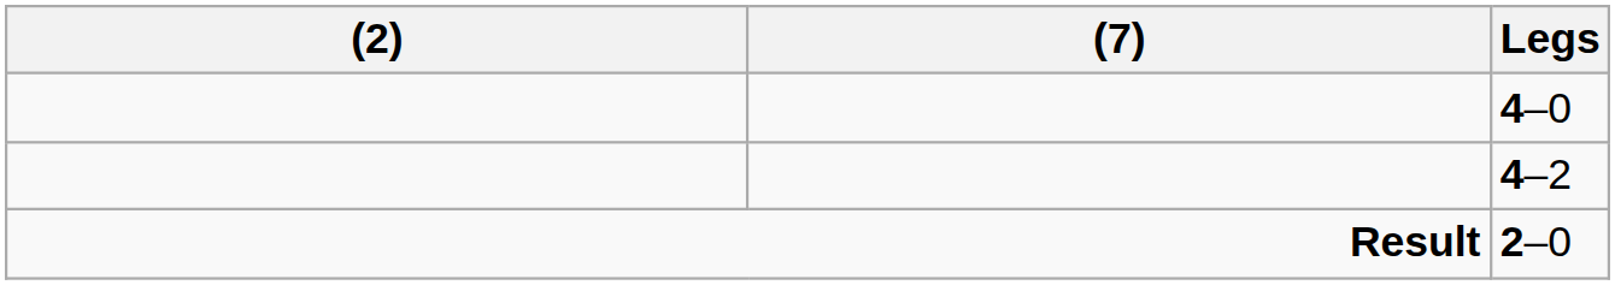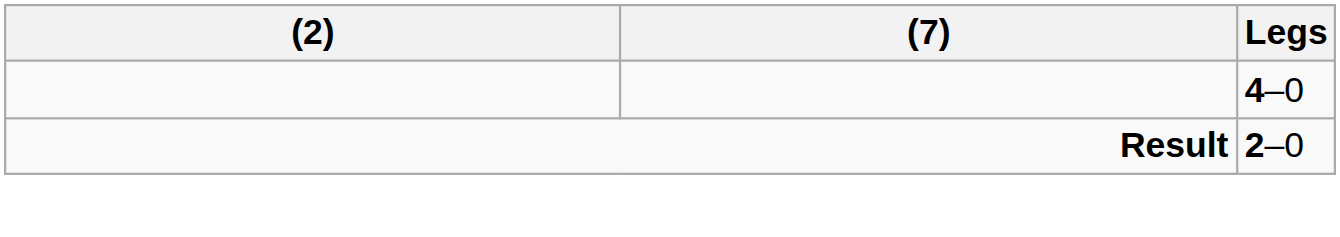- row: 4–2
